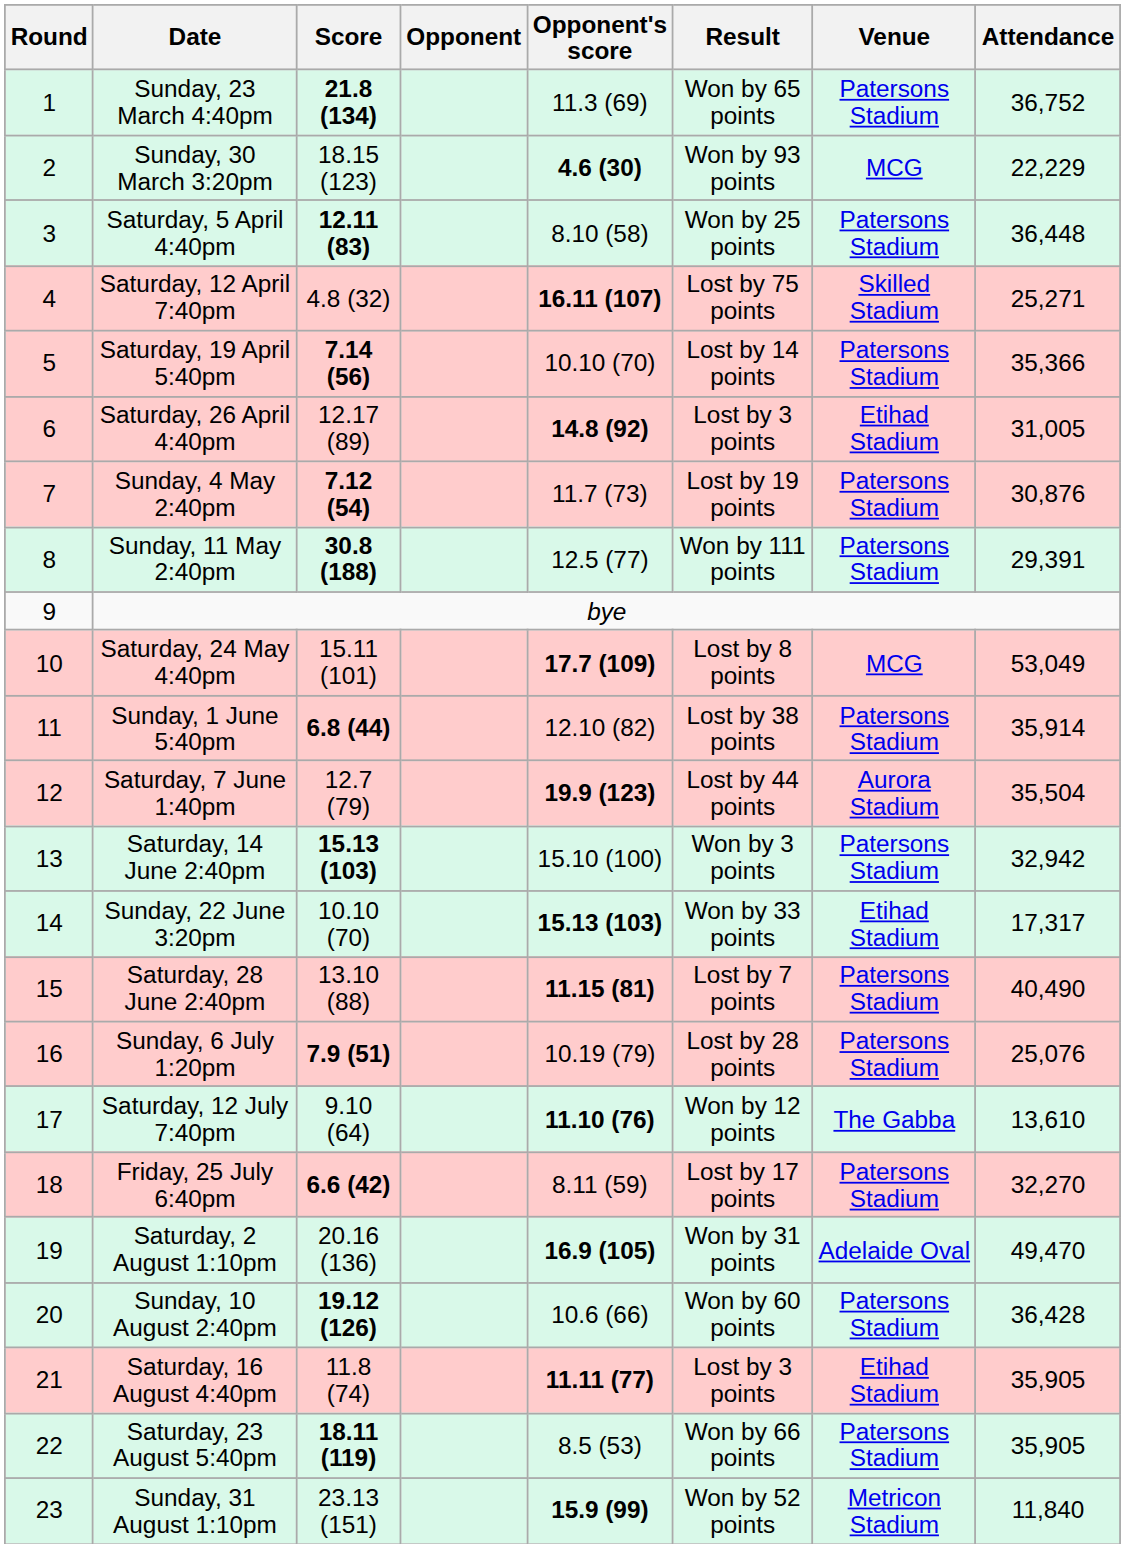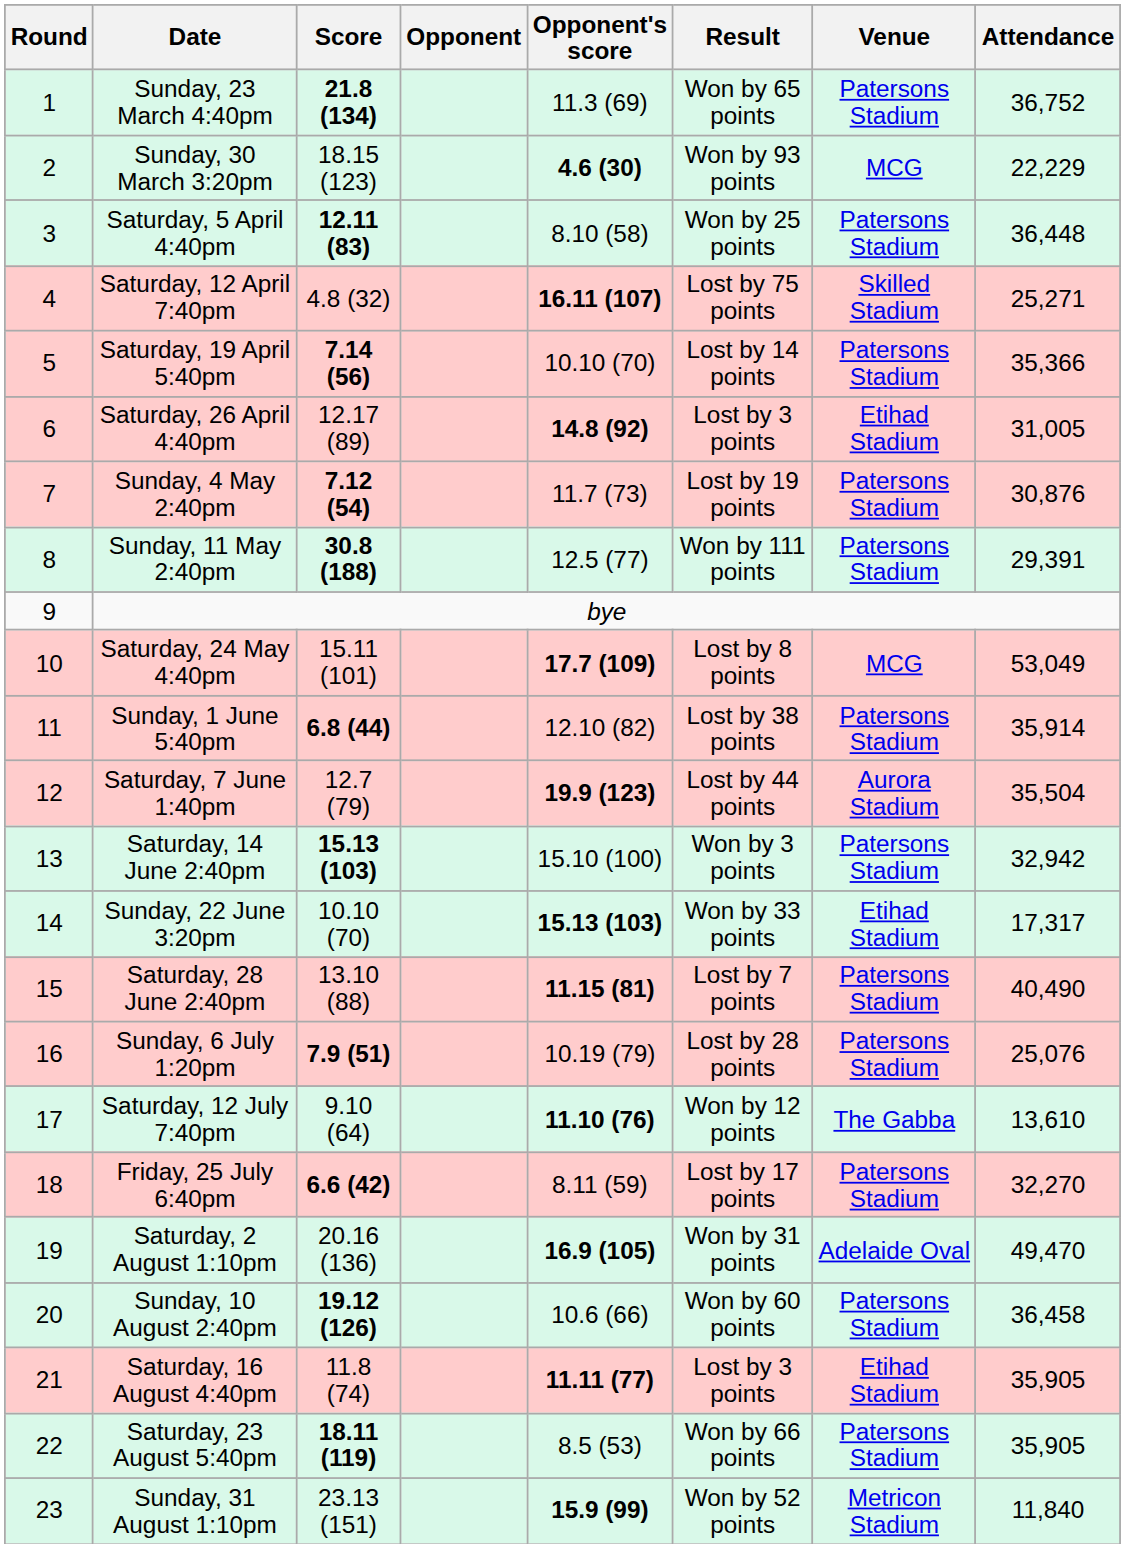Sunday, 10 August 2:40pm | Attendance: 36,428 -> 36,458
